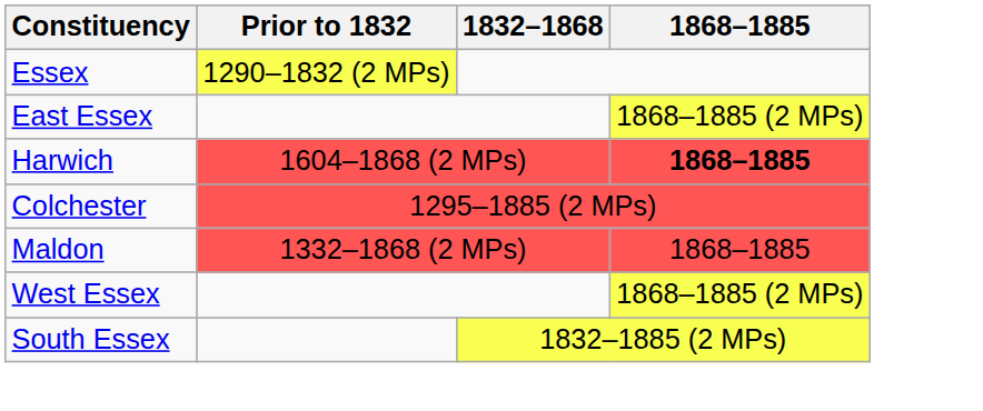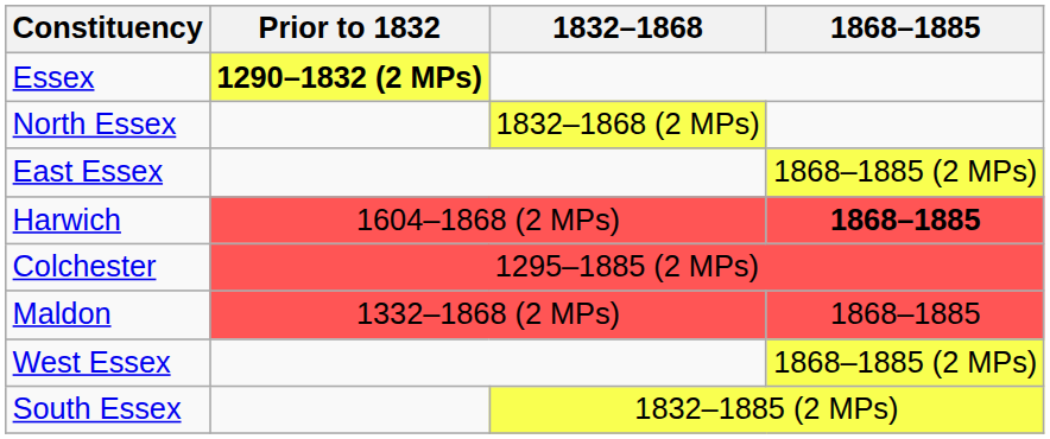Essex | Prior to 1832: normal -> bold
+ row: North Essex | 1832–1868 (2 MPs)
